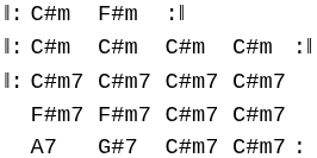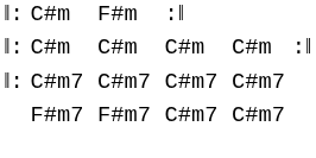- row: A7 | G#7 | C#m7 | C#m7 | :
